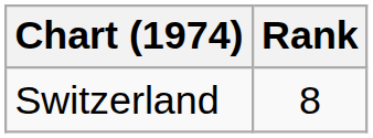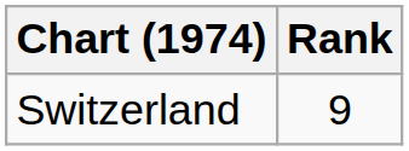Switzerland | Rank: 8 -> 9
